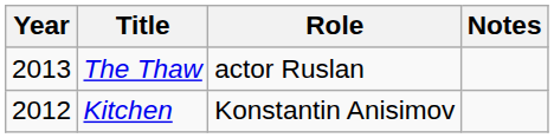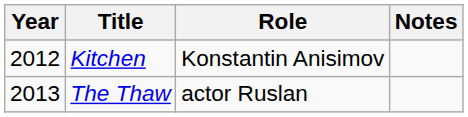rows swapped: Kitchen <-> The Thaw
